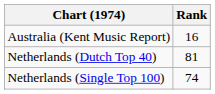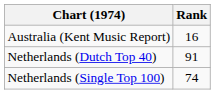Netherlands (Dutch Top 40) | Rank: 81 -> 91
